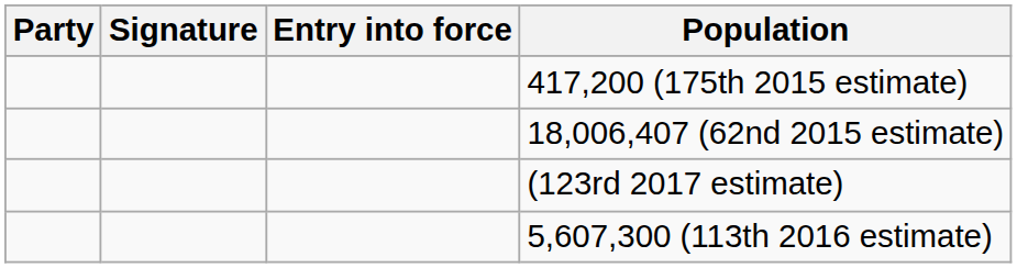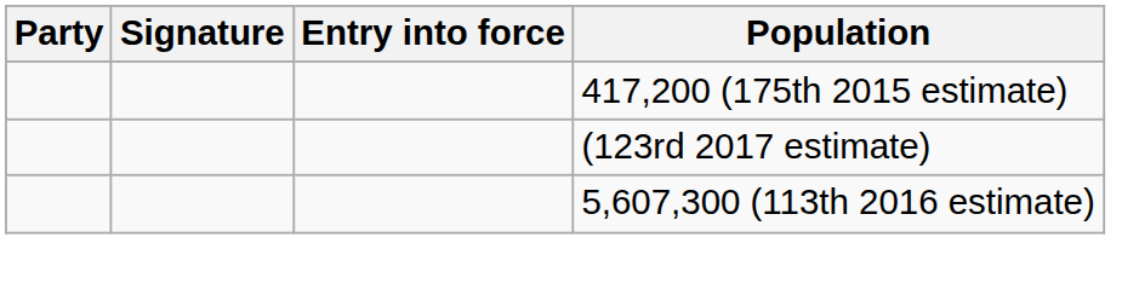- row: 18,006,407 (62nd 2015 estimate)
